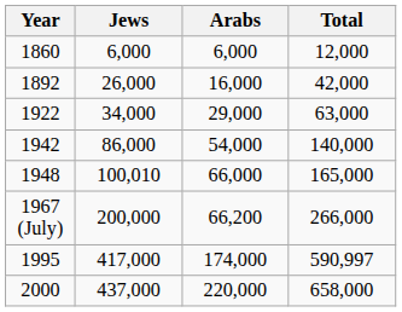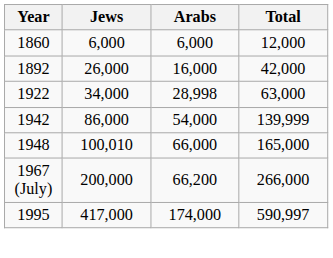1922 | Arabs: 29,000 -> 28,998
1942 | Total: 140,000 -> 139,999
- row: 2000 | 437,000 | 220,000 | 658,000
